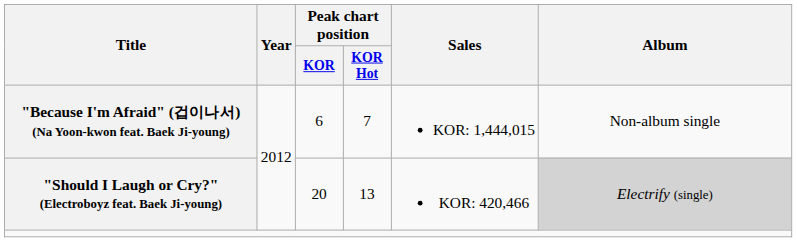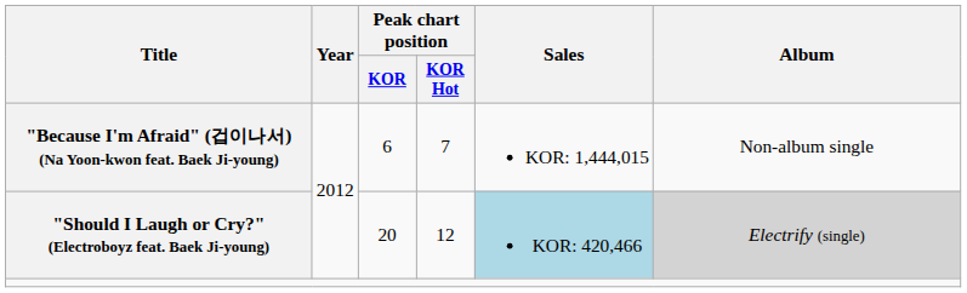"Should I Laugh or Cry?" (Electroboyz feat. Baek Ji-young) | Peak chart position / KOR Hot: 13 -> 12
"Should I Laugh or Cry?" (Electroboyz feat. Baek Ji-young) | Sales: no background -> lightblue background
